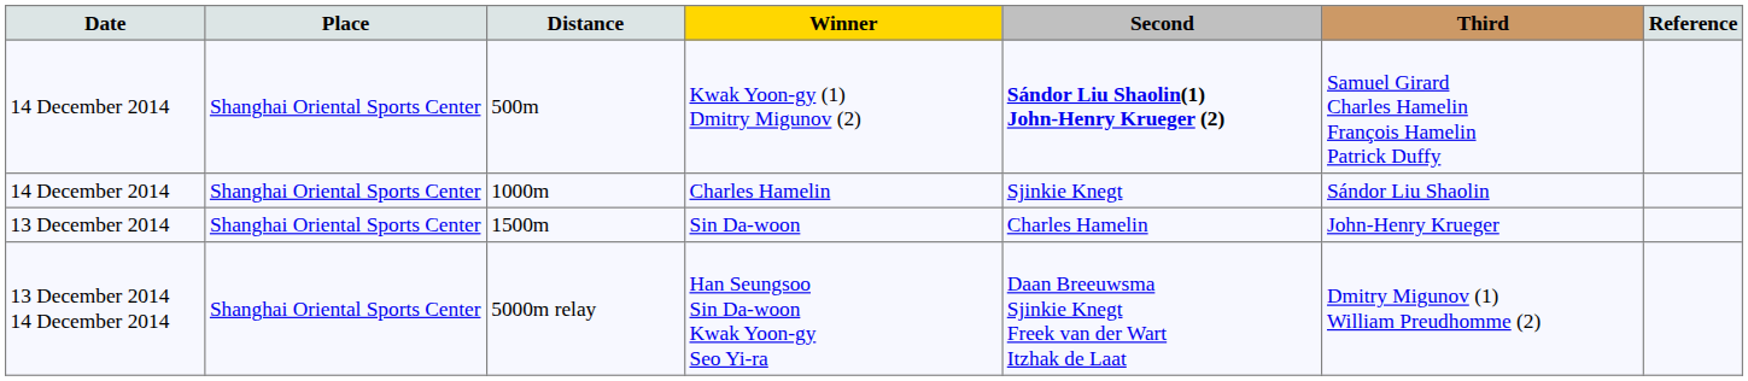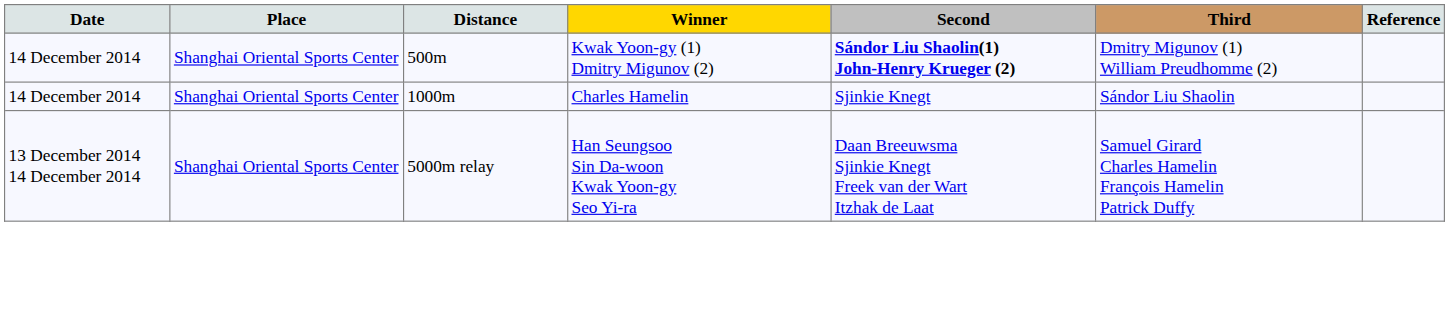Kwak Yoon-gy (1) Dmitry Migunov (2) | Third: Samuel Girard Charles Hamelin François Hamelin Patrick Duffy -> Dmitry Migunov (1) William Preudhomme (2)
- row: 13 December 2014 | Shanghai Oriental Sports Center | 1500m | Sin Da-woon | Charles Hamelin | John-Henry Krueger
Han Seungsoo Sin Da-woon Kwak Yoon-gy Seo Yi-ra | Third: Dmitry Migunov (1) William Preudhomme (2) -> Samuel Girard Charles Hamelin François Hamelin Patrick Duffy
